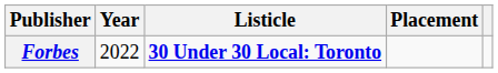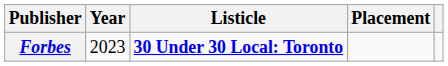Forbes | Year: 2022 -> 2023
